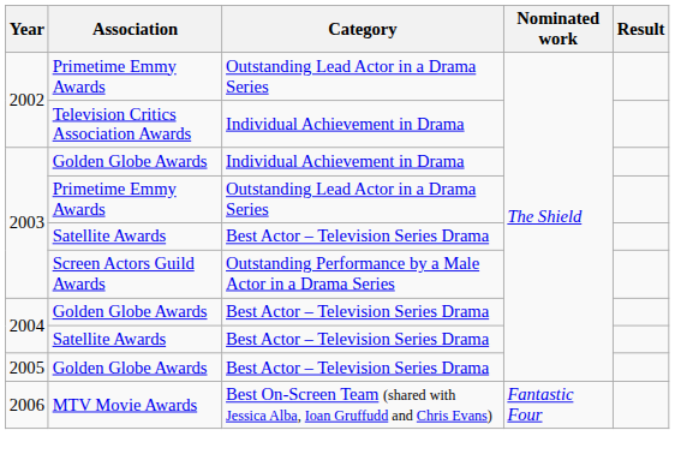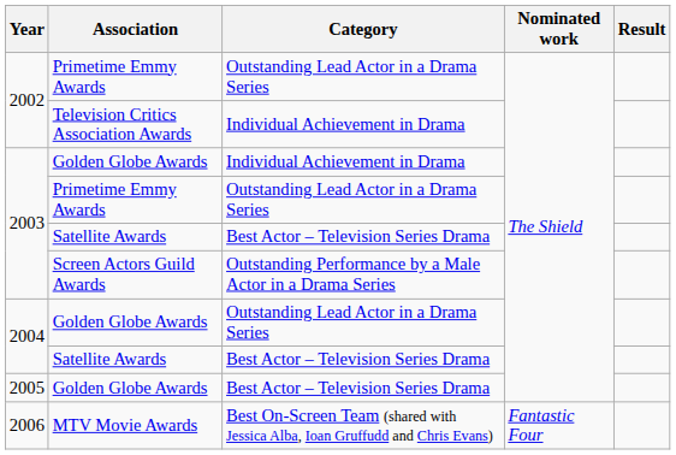2004 / Golden Globe Awards | Category: Best Actor – Television Series Drama -> Outstanding Lead Actor in a Drama Series
